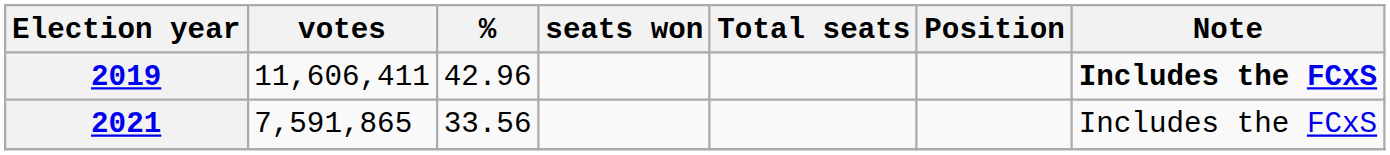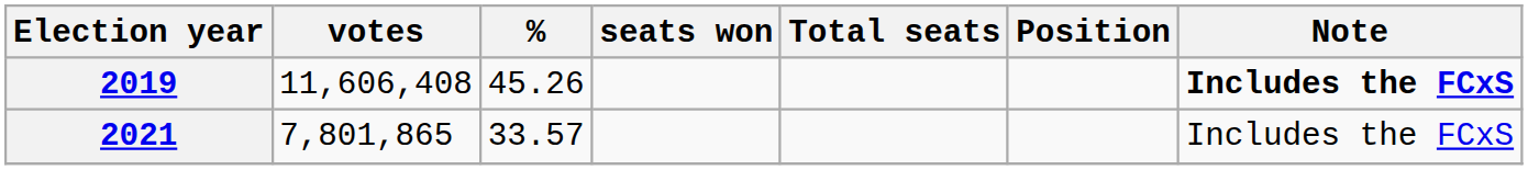2019 | votes: 11,606,411 -> 11,606,408
2019 | %: 42.96 -> 45.26
2021 | votes: 7,591,865 -> 7,801,865
2021 | %: 33.56 -> 33.57
